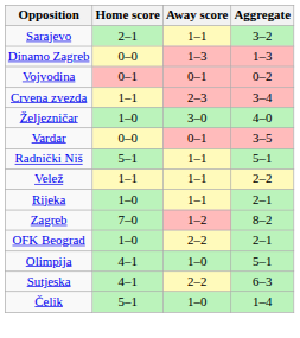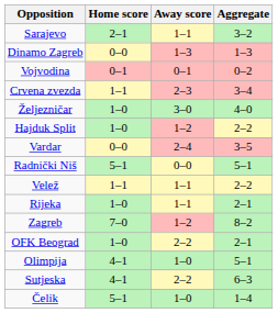+ row: Hajduk Split | 1–0 | 1–2 | 2–2
Vardar | Away score: 0–1 -> 2–4
Radnički Niš | Away score: 1–1 -> 0–0
